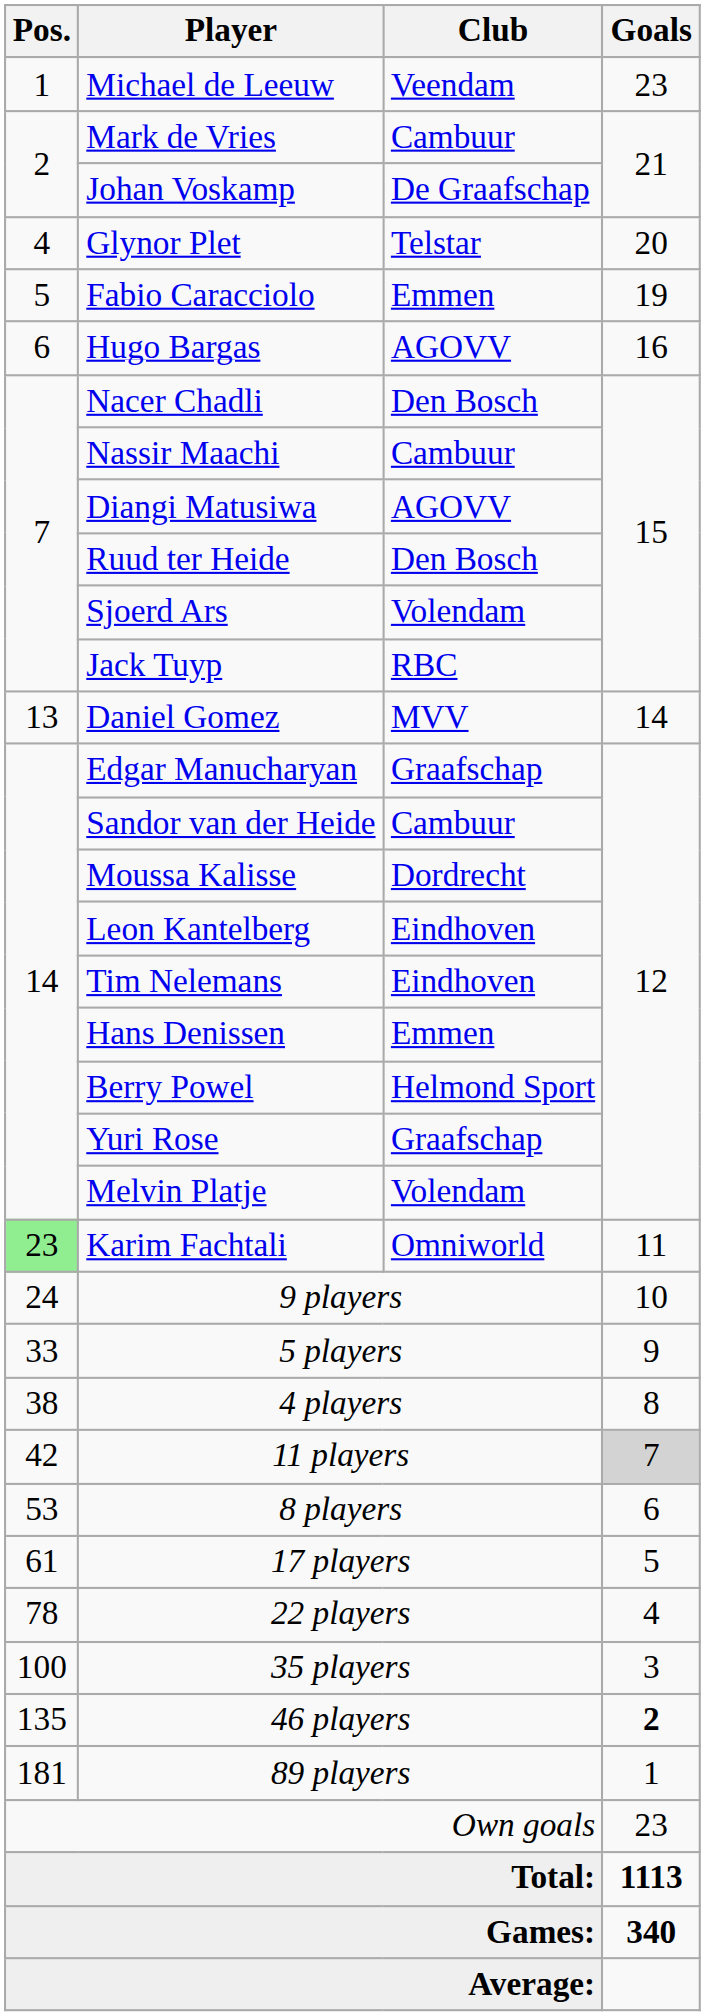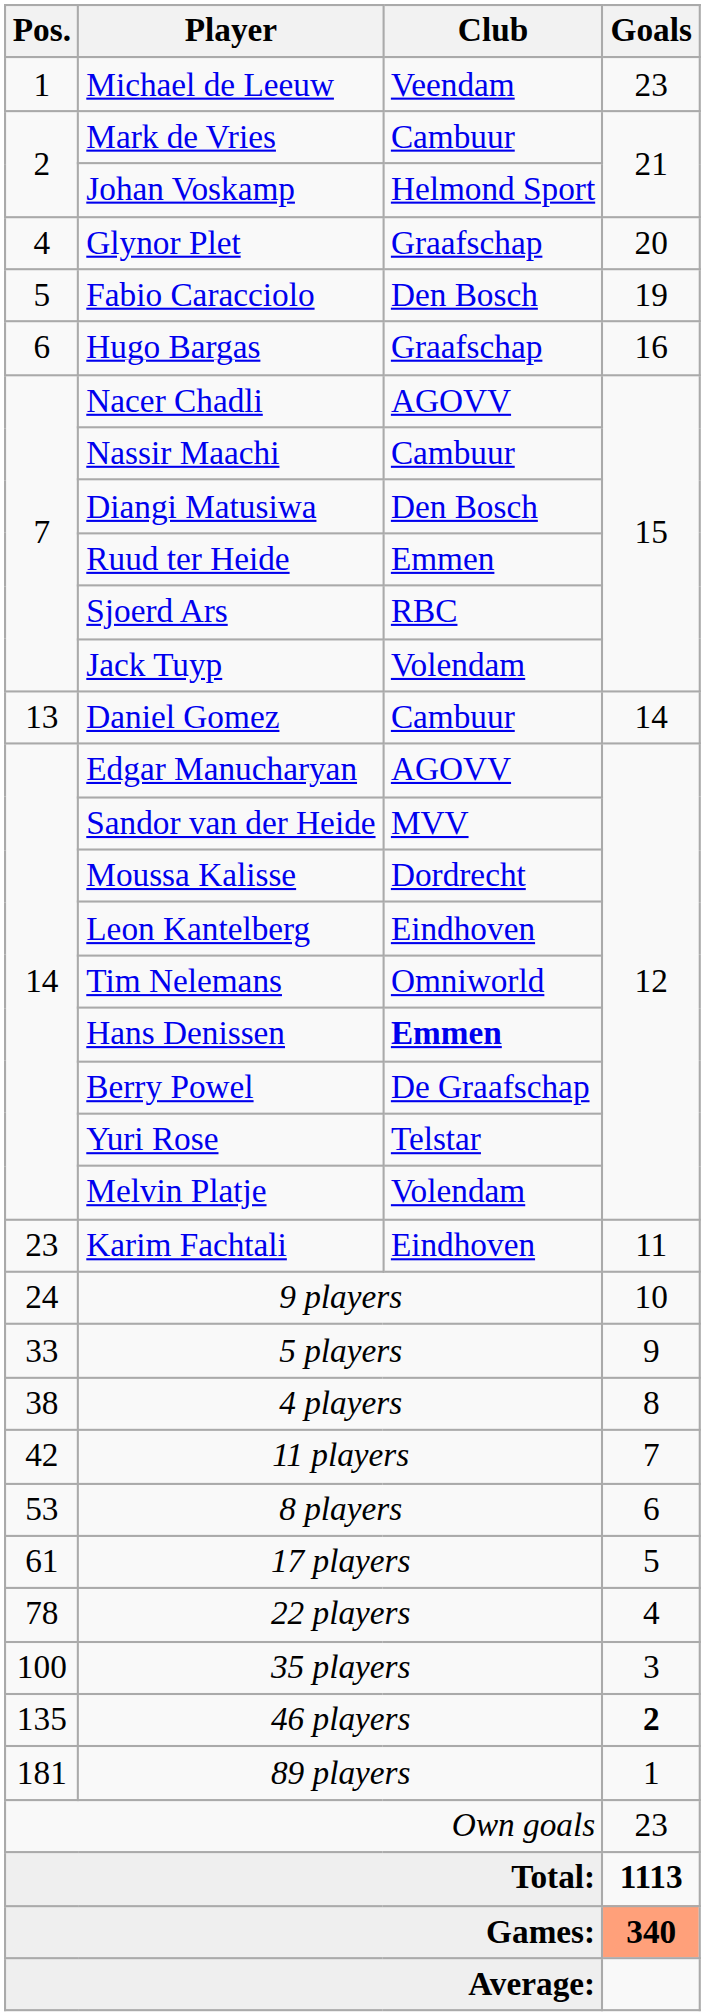Johan Voskamp | Club: De Graafschap -> Helmond Sport
Glynor Plet | Club: Telstar -> Graafschap
Fabio Caracciolo | Club: Emmen -> Den Bosch
Hugo Bargas | Club: AGOVV -> Graafschap
Nacer Chadli | Club: Den Bosch -> AGOVV
Diangi Matusiwa | Club: AGOVV -> Den Bosch
Ruud ter Heide | Club: Den Bosch -> Emmen
Sjoerd Ars | Club: Volendam -> RBC
Jack Tuyp | Club: RBC -> Volendam
Daniel Gomez | Club: MVV -> Cambuur
Edgar Manucharyan | Club: Graafschap -> AGOVV
Sandor van der Heide | Club: Cambuur -> MVV
Tim Nelemans | Club: Eindhoven -> Omniworld
Hans Denissen | Club: normal -> bold
Berry Powel | Club: Helmond Sport -> De Graafschap
Yuri Rose | Club: Graafschap -> Telstar
Karim Fachtali | Pos.: lightgreen background -> no background
Karim Fachtali | Club: Omniworld -> Eindhoven
11 players | Goals: lightgrey background -> no background
Games: | Goals: no background -> lightsalmon background
